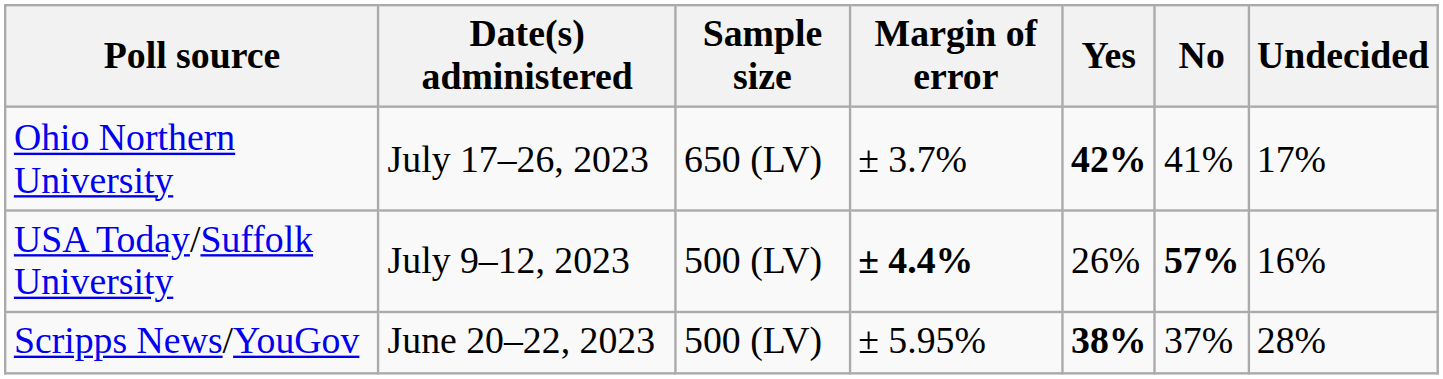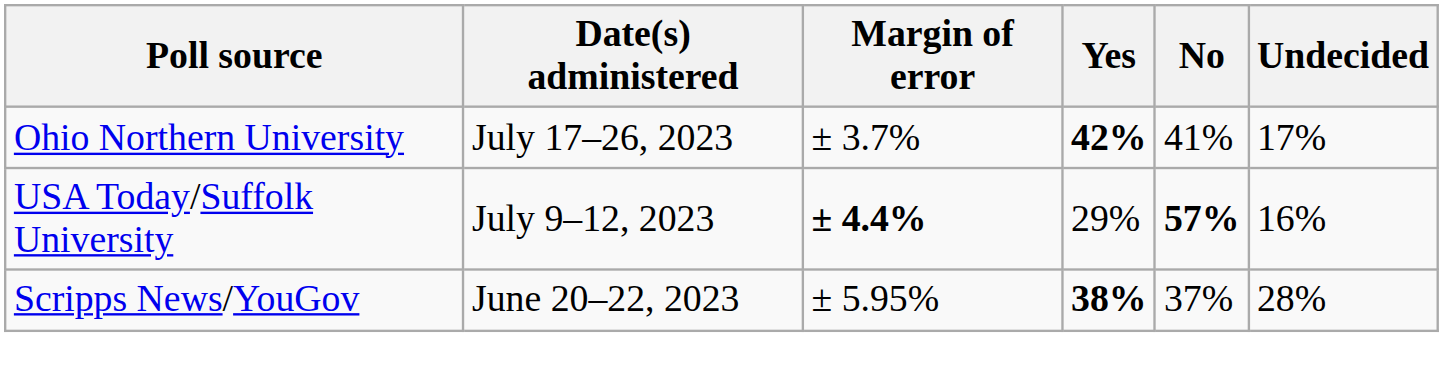- column: Sample size | 650 (LV) | 500 (LV) | 500 (LV)
USA Today/Suffolk University | Yes: 26% -> 29%
